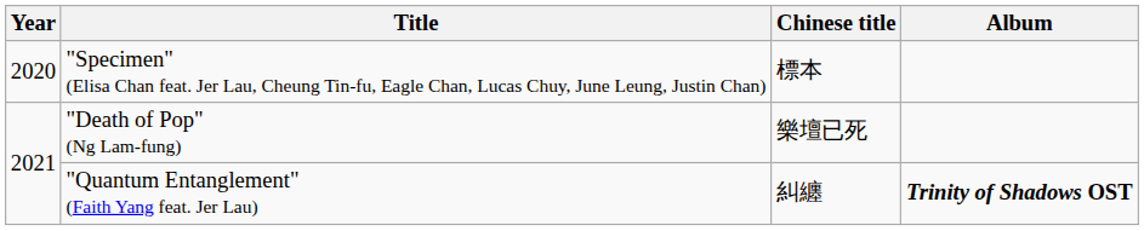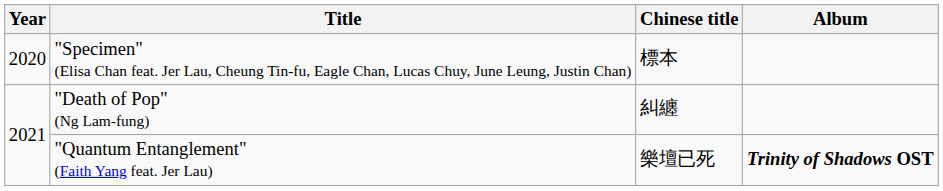"Death of Pop" (Ng Lam-fung) | Chinese title: 樂壇已死 -> 糾纏
"Quantum Entanglement" (Faith Yang feat. Jer Lau) | Chinese title: 糾纏 -> 樂壇已死
